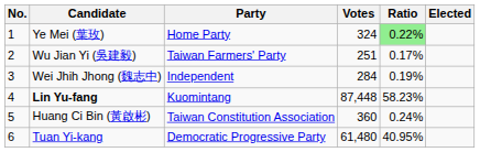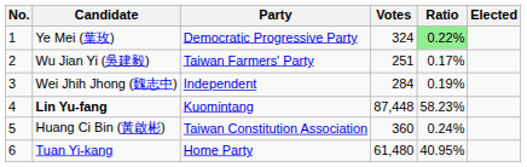Ye Mei (葉玫) | Party: Home Party -> Democratic Progressive Party
Tuan Yi-kang | Party: Democratic Progressive Party -> Home Party
